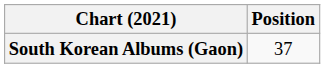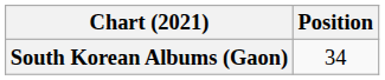South Korean Albums (Gaon) | Position: 37 -> 34
